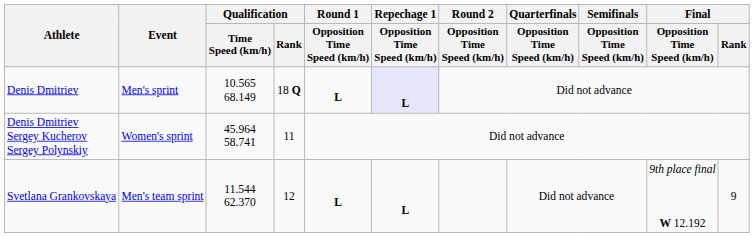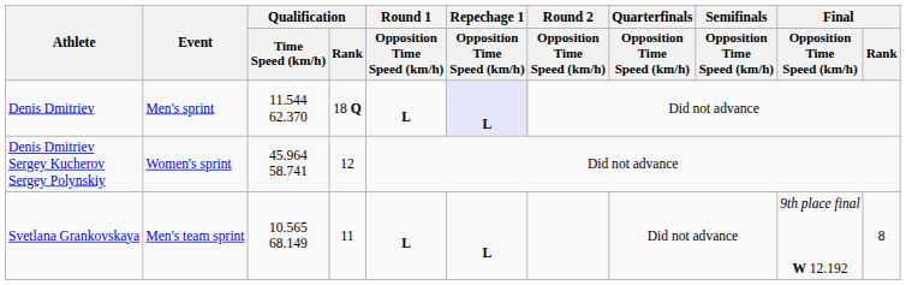Denis Dmitriev | Qualification / Time Speed (km/h): 10.565 68.149 -> 11.544 62.370
Denis Dmitriev Sergey Kucherov Sergey Polynskiy | Qualification / Rank: 11 -> 12
Svetlana Grankovskaya | Qualification / Time Speed (km/h): 11.544 62.370 -> 10.565 68.149
Svetlana Grankovskaya | Qualification / Rank: 12 -> 11
Svetlana Grankovskaya | Final / Rank: 9 -> 8
